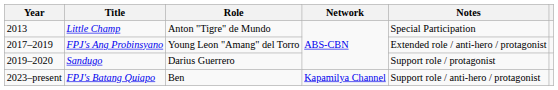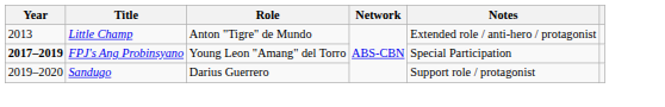Little Champ | Notes: Special Participation -> Extended role / anti-hero / protagonist
FPJ's Ang Probinsyano | Year: normal -> bold
FPJ's Ang Probinsyano | Notes: Extended role / anti-hero / protagonist -> Special Participation
- row: 2023–present | FPJ's Batang Quiapo | Ben | Kapamilya Channel | Support role / anti-hero / protagonist
